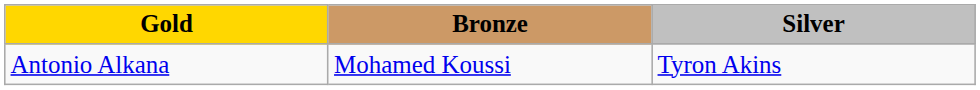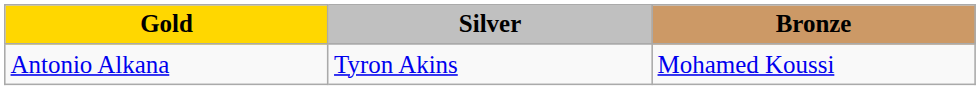columns swapped: Silver <-> Bronze
